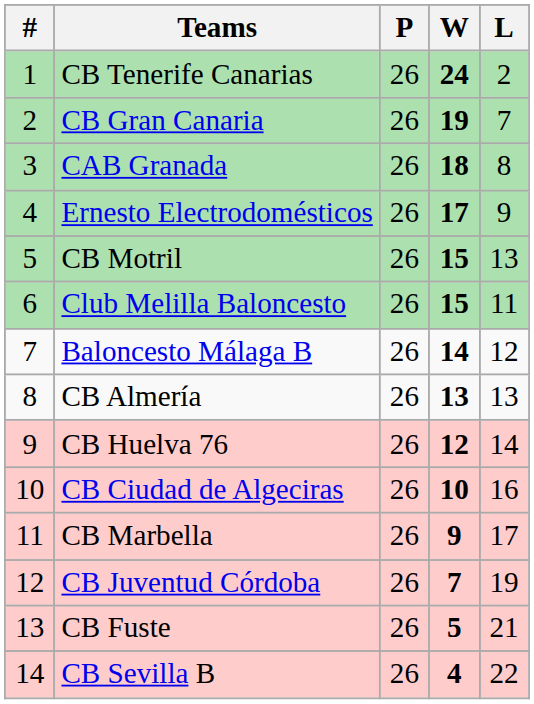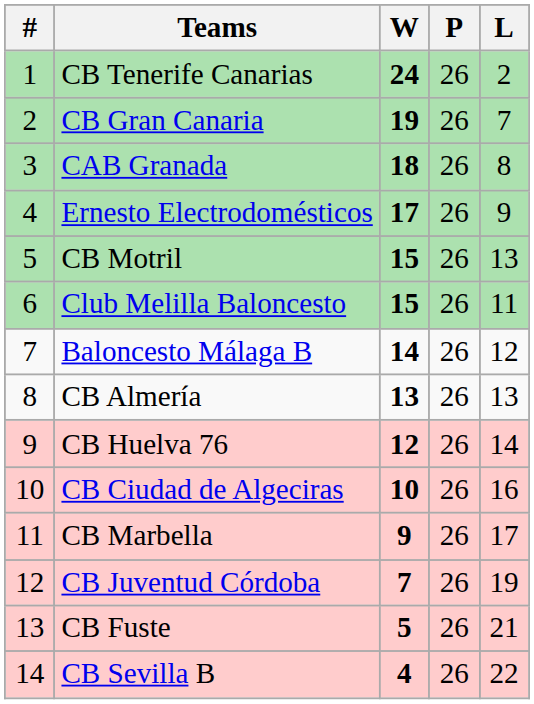columns swapped: P <-> W
